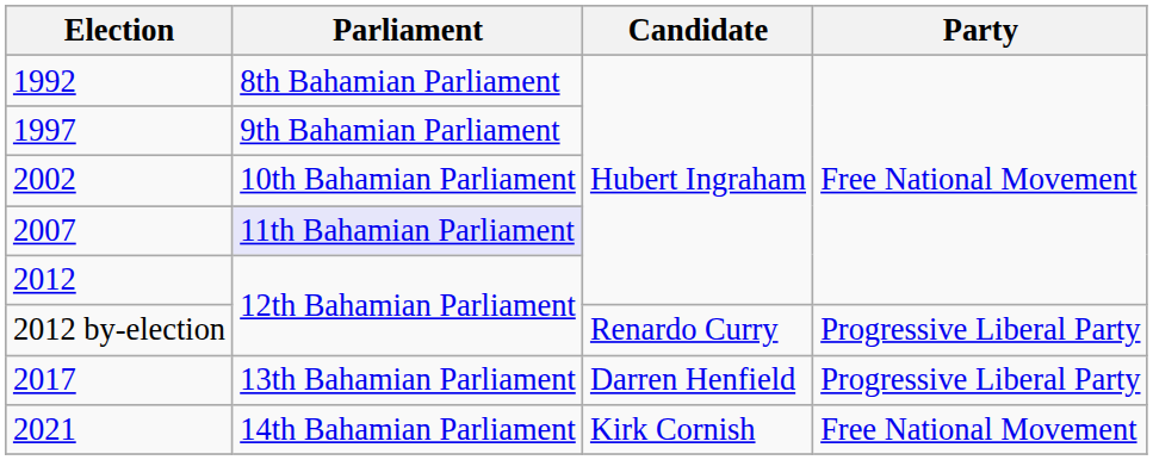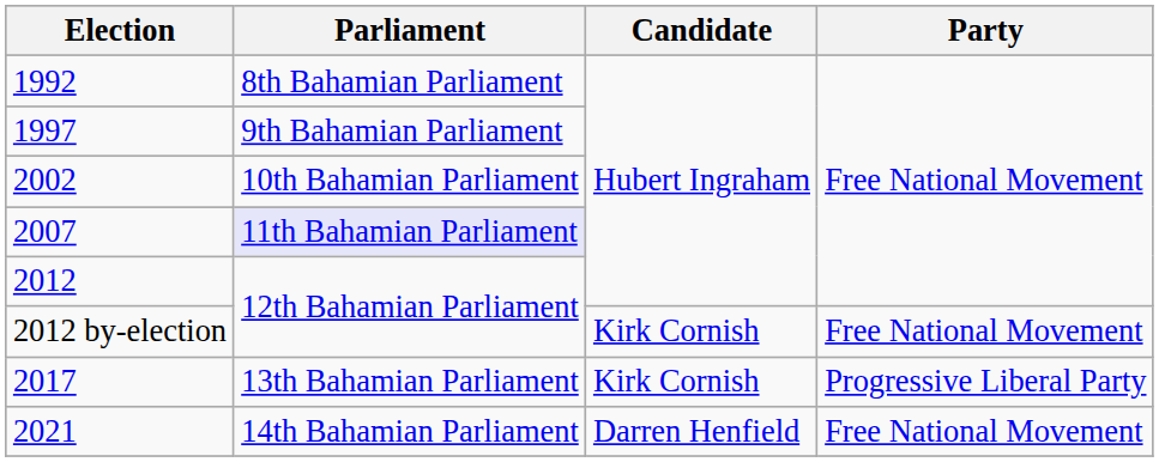2012 by-election | Candidate: Renardo Curry -> Kirk Cornish
2012 by-election | Party: Progressive Liberal Party -> Free National Movement
2017 | Candidate: Darren Henfield -> Kirk Cornish
2021 | Candidate: Kirk Cornish -> Darren Henfield
